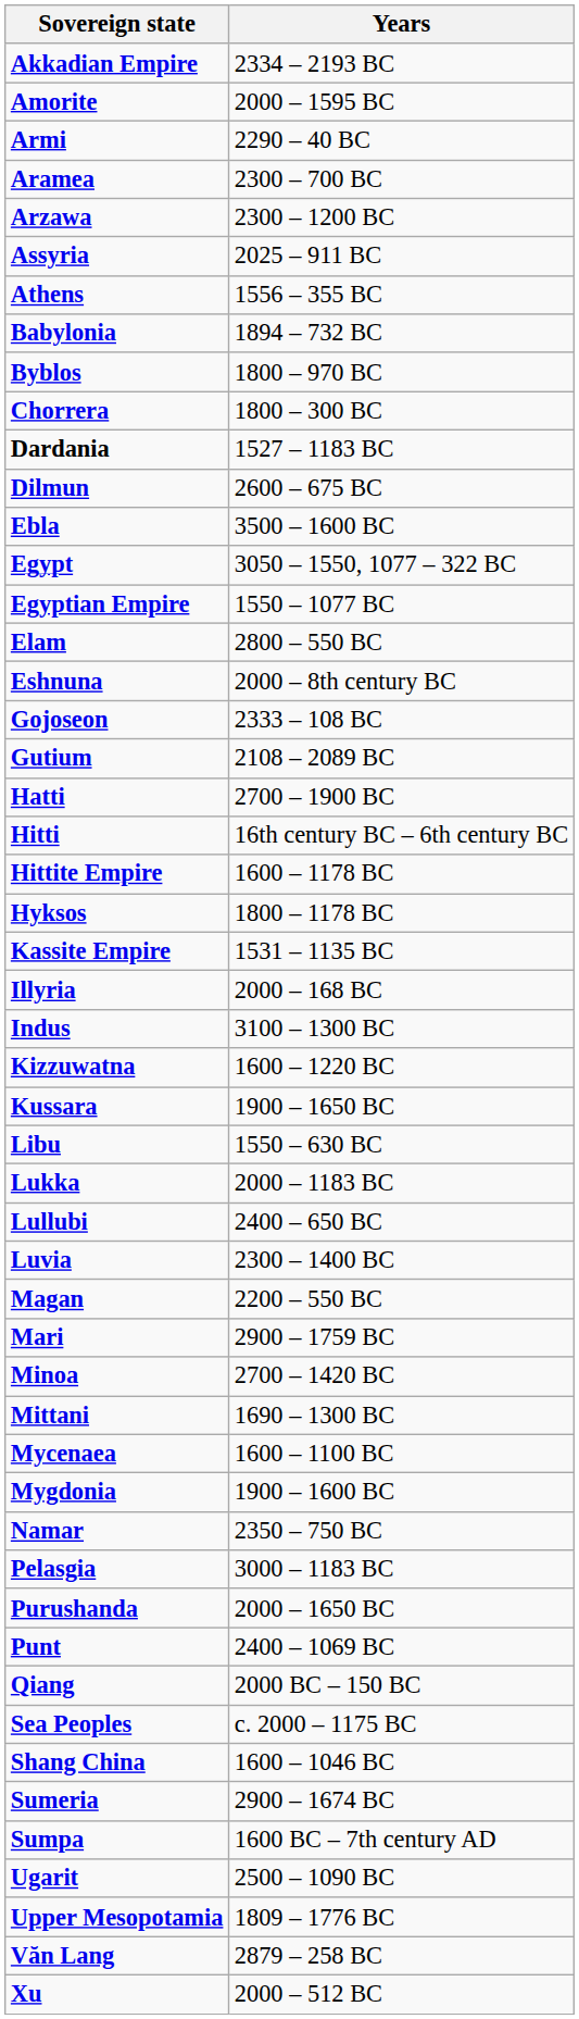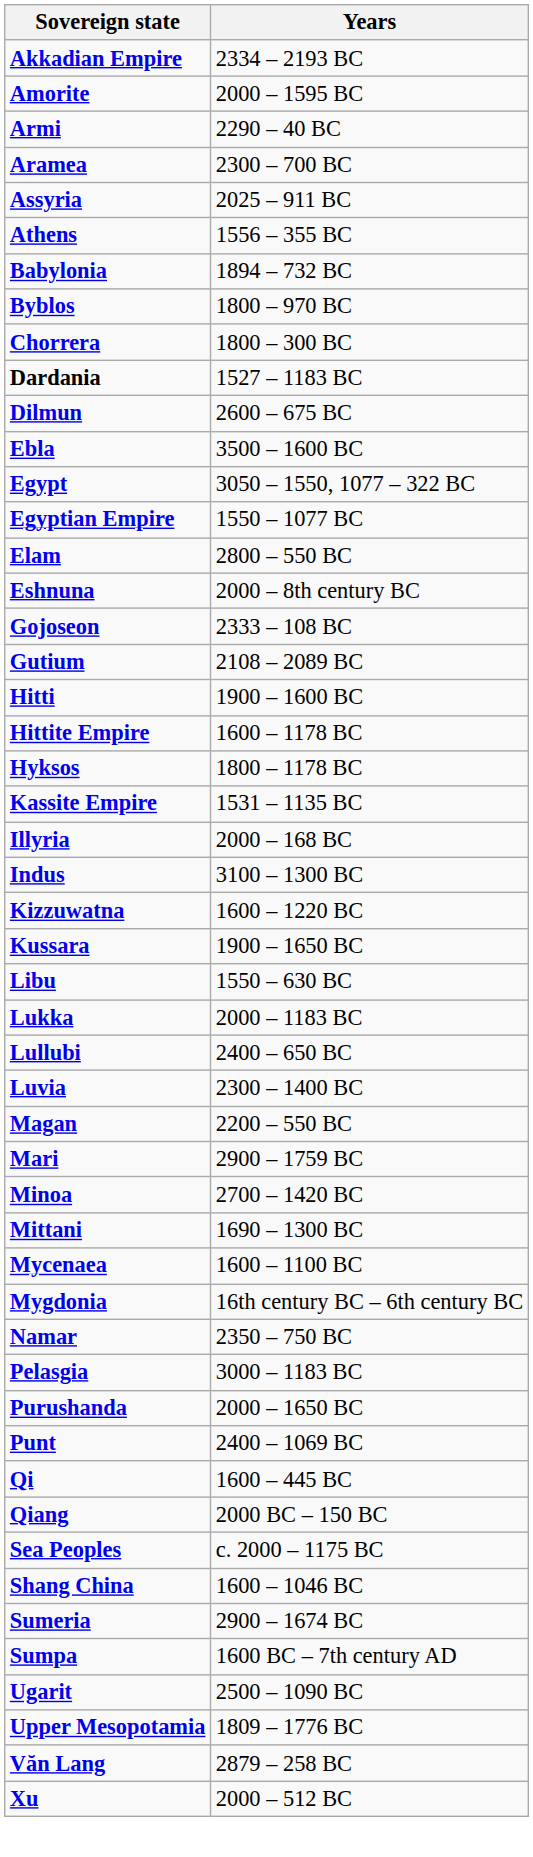- row: Arzawa | 2300 – 1200 BC
- row: Hatti | 2700 – 1900 BC
Hitti | Years: 16th century BC – 6th century BC -> 1900 – 1600 BC
Mygdonia | Years: 1900 – 1600 BC -> 16th century BC – 6th century BC
+ row: Qi | 1600 – 445 BC
